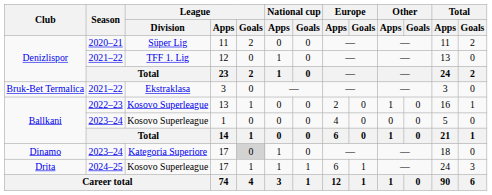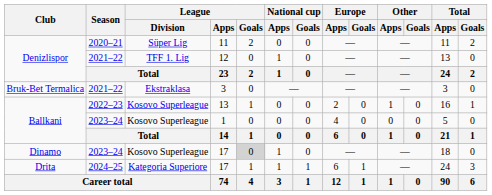Dinamo / 17 | League / Division: Kategoria Superiore -> Kosovo Superleague
Drita / 17 | League / Division: Kosovo Superleague -> Kategoria Superiore
